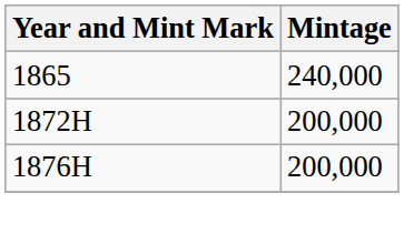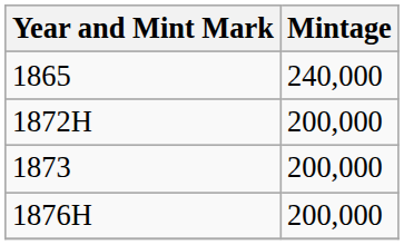+ row: 1873 | 200,000
